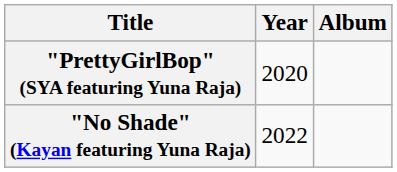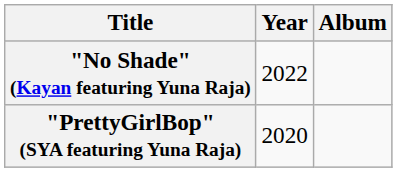rows swapped: "PrettyGirlBop" (SYA featuring Yuna Raja) <-> "No Shade" (Kayan featuring Yuna Raja)
